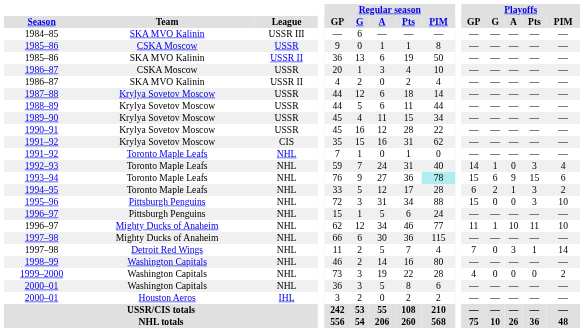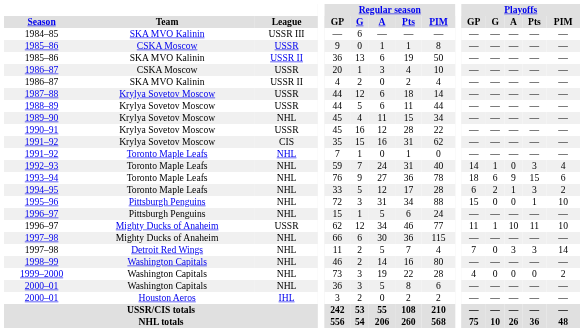1989–90 | League: USSR -> NHL
1993–94 | Regular season / PIM: paleturquoise background -> no background
1993–94 | Playoffs / GP: 15 -> 18
1995–96 | Playoffs / Pts: 3 -> 1
1996–97 / Mighty Ducks of Anaheim | League: NHL -> USSR
1997–98 / Detroit Red Wings | Playoffs / Pts: 1 -> 3
